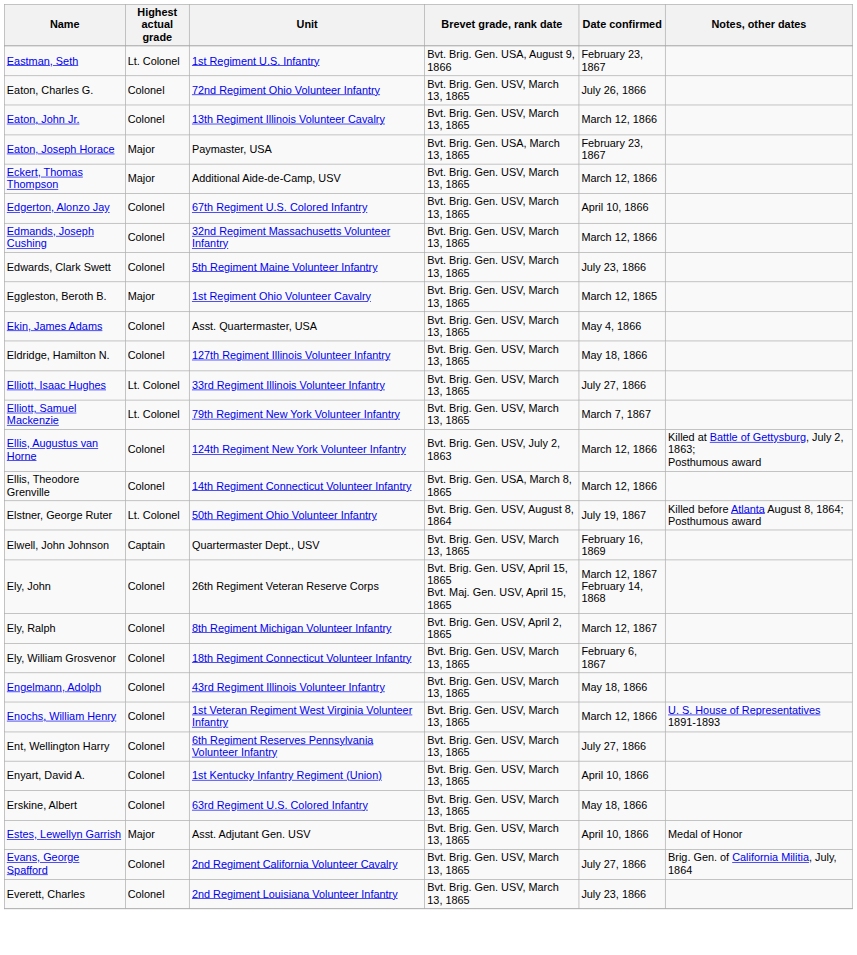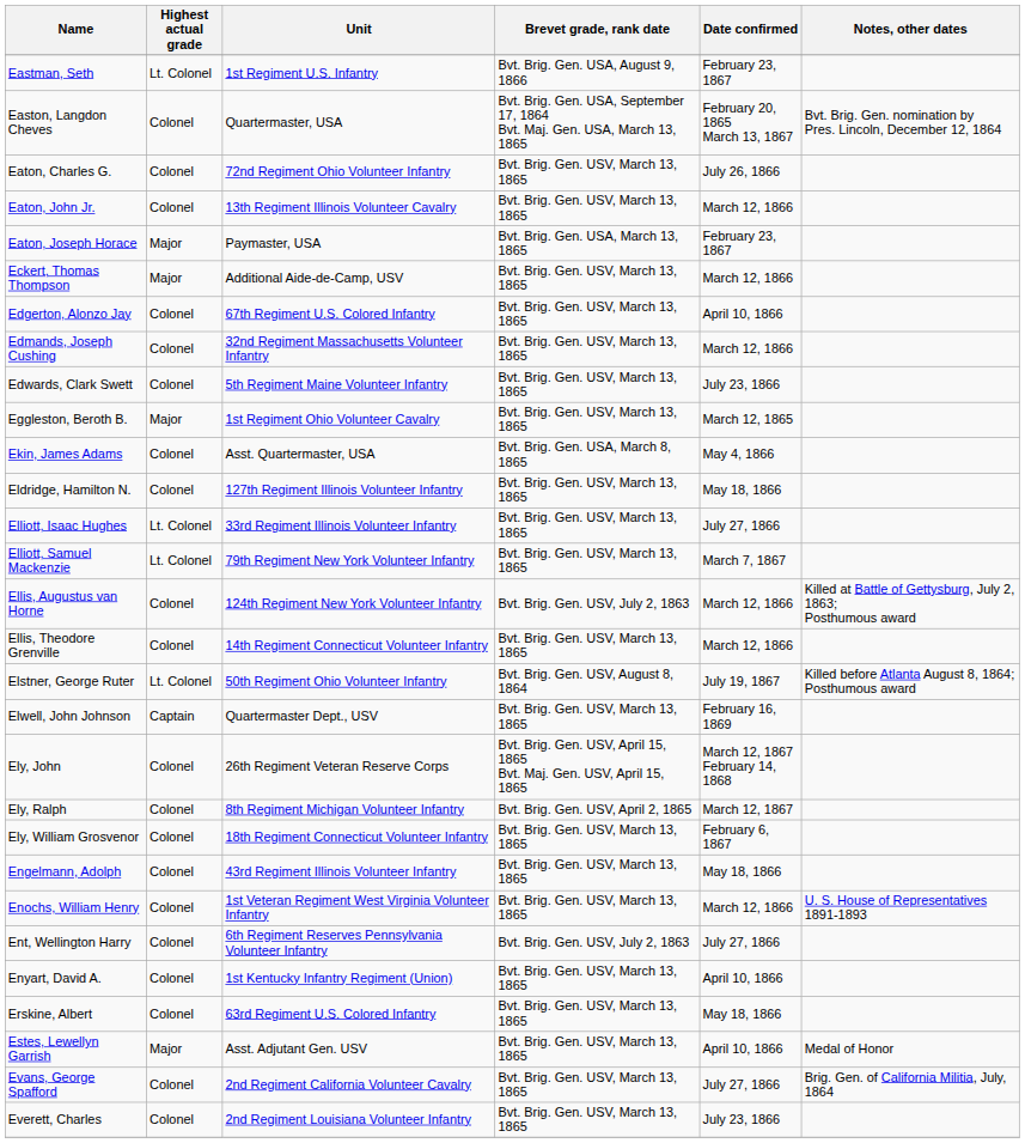+ row: Easton, Langdon Cheves | Colonel | Quartermaster, USA | Bvt. Brig. Gen. USA, September 17, 1864 Bvt. Maj. Gen. USA, March 13, 1865 | February 20, 1865 March 13, 1867 | Bvt. Brig. Gen. nomination by Pres. Lincoln, December 12, 1864
Ekin, James Adams | Brevet grade, rank date: Bvt. Brig. Gen. USV, March 13, 1865 -> Bvt. Brig. Gen. USA, March 8, 1865
Ellis, Theodore Grenville | Brevet grade, rank date: Bvt. Brig. Gen. USA, March 8, 1865 -> Bvt. Brig. Gen. USV, March 13, 1865
Ent, Wellington Harry | Brevet grade, rank date: Bvt. Brig. Gen. USV, March 13, 1865 -> Bvt. Brig. Gen. USV, July 2, 1863
